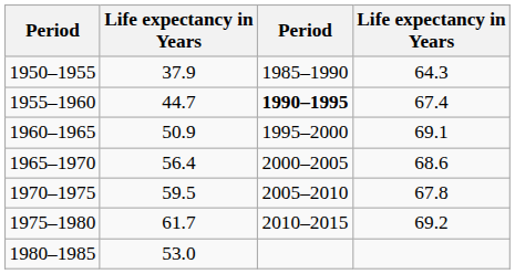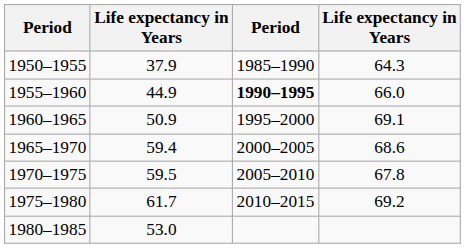1955–1960 | column 2: 44.7 -> 44.9
1955–1960 | column 4: 67.4 -> 66.0
1965–1970 | column 2: 56.4 -> 59.4
